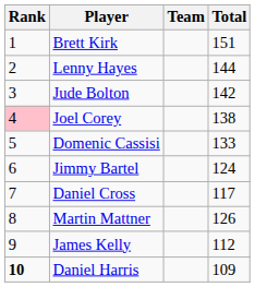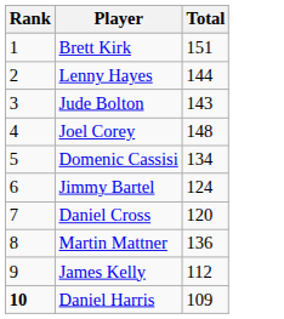- column: Team
Jude Bolton | Total: 142 -> 143
Joel Corey | Rank: pink background -> no background
Joel Corey | Total: 138 -> 148
Domenic Cassisi | Total: 133 -> 134
Daniel Cross | Total: 117 -> 120
Martin Mattner | Total: 126 -> 136
